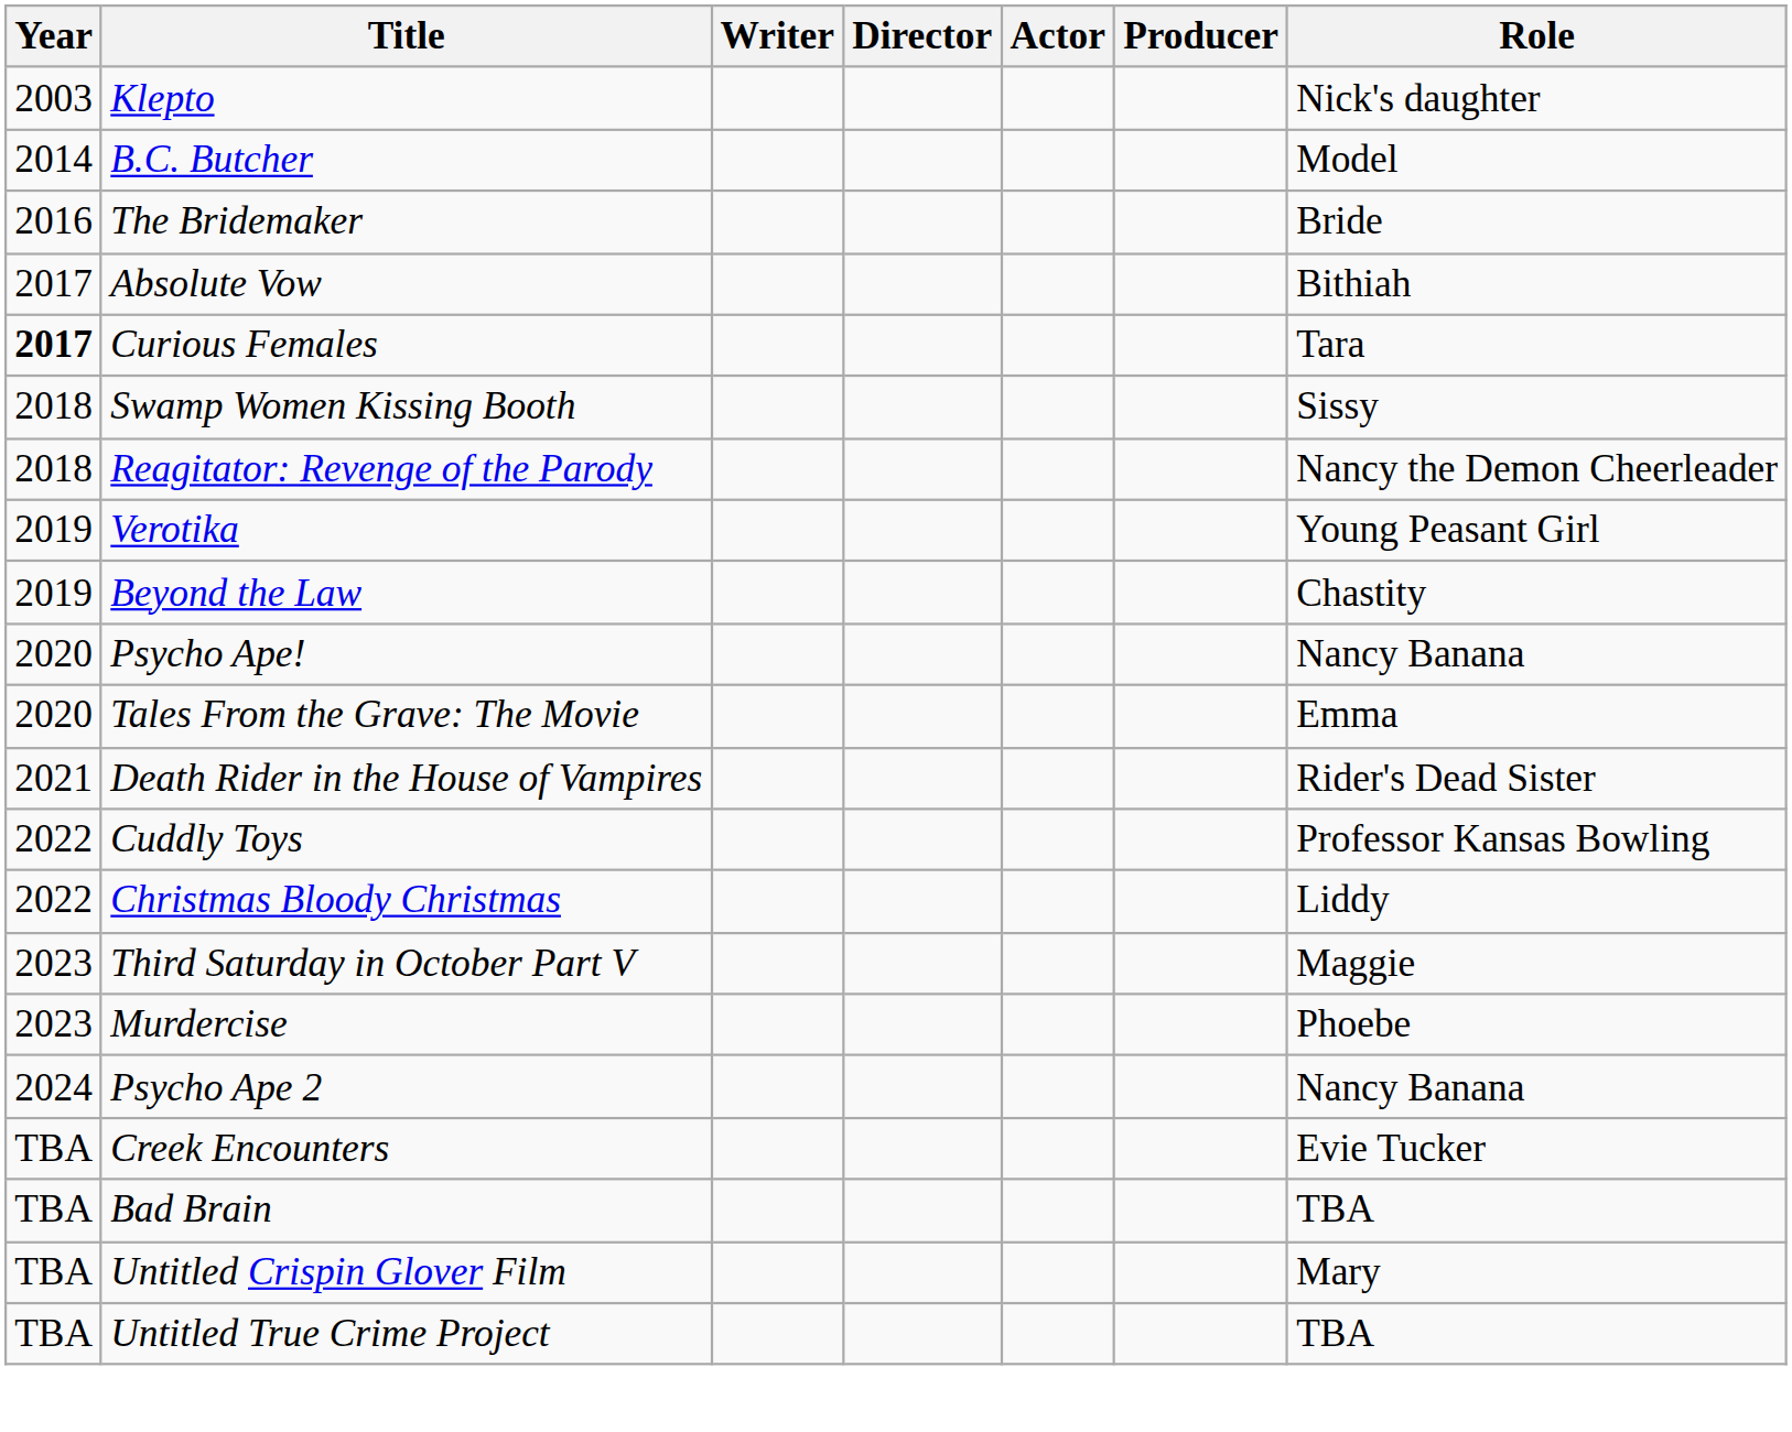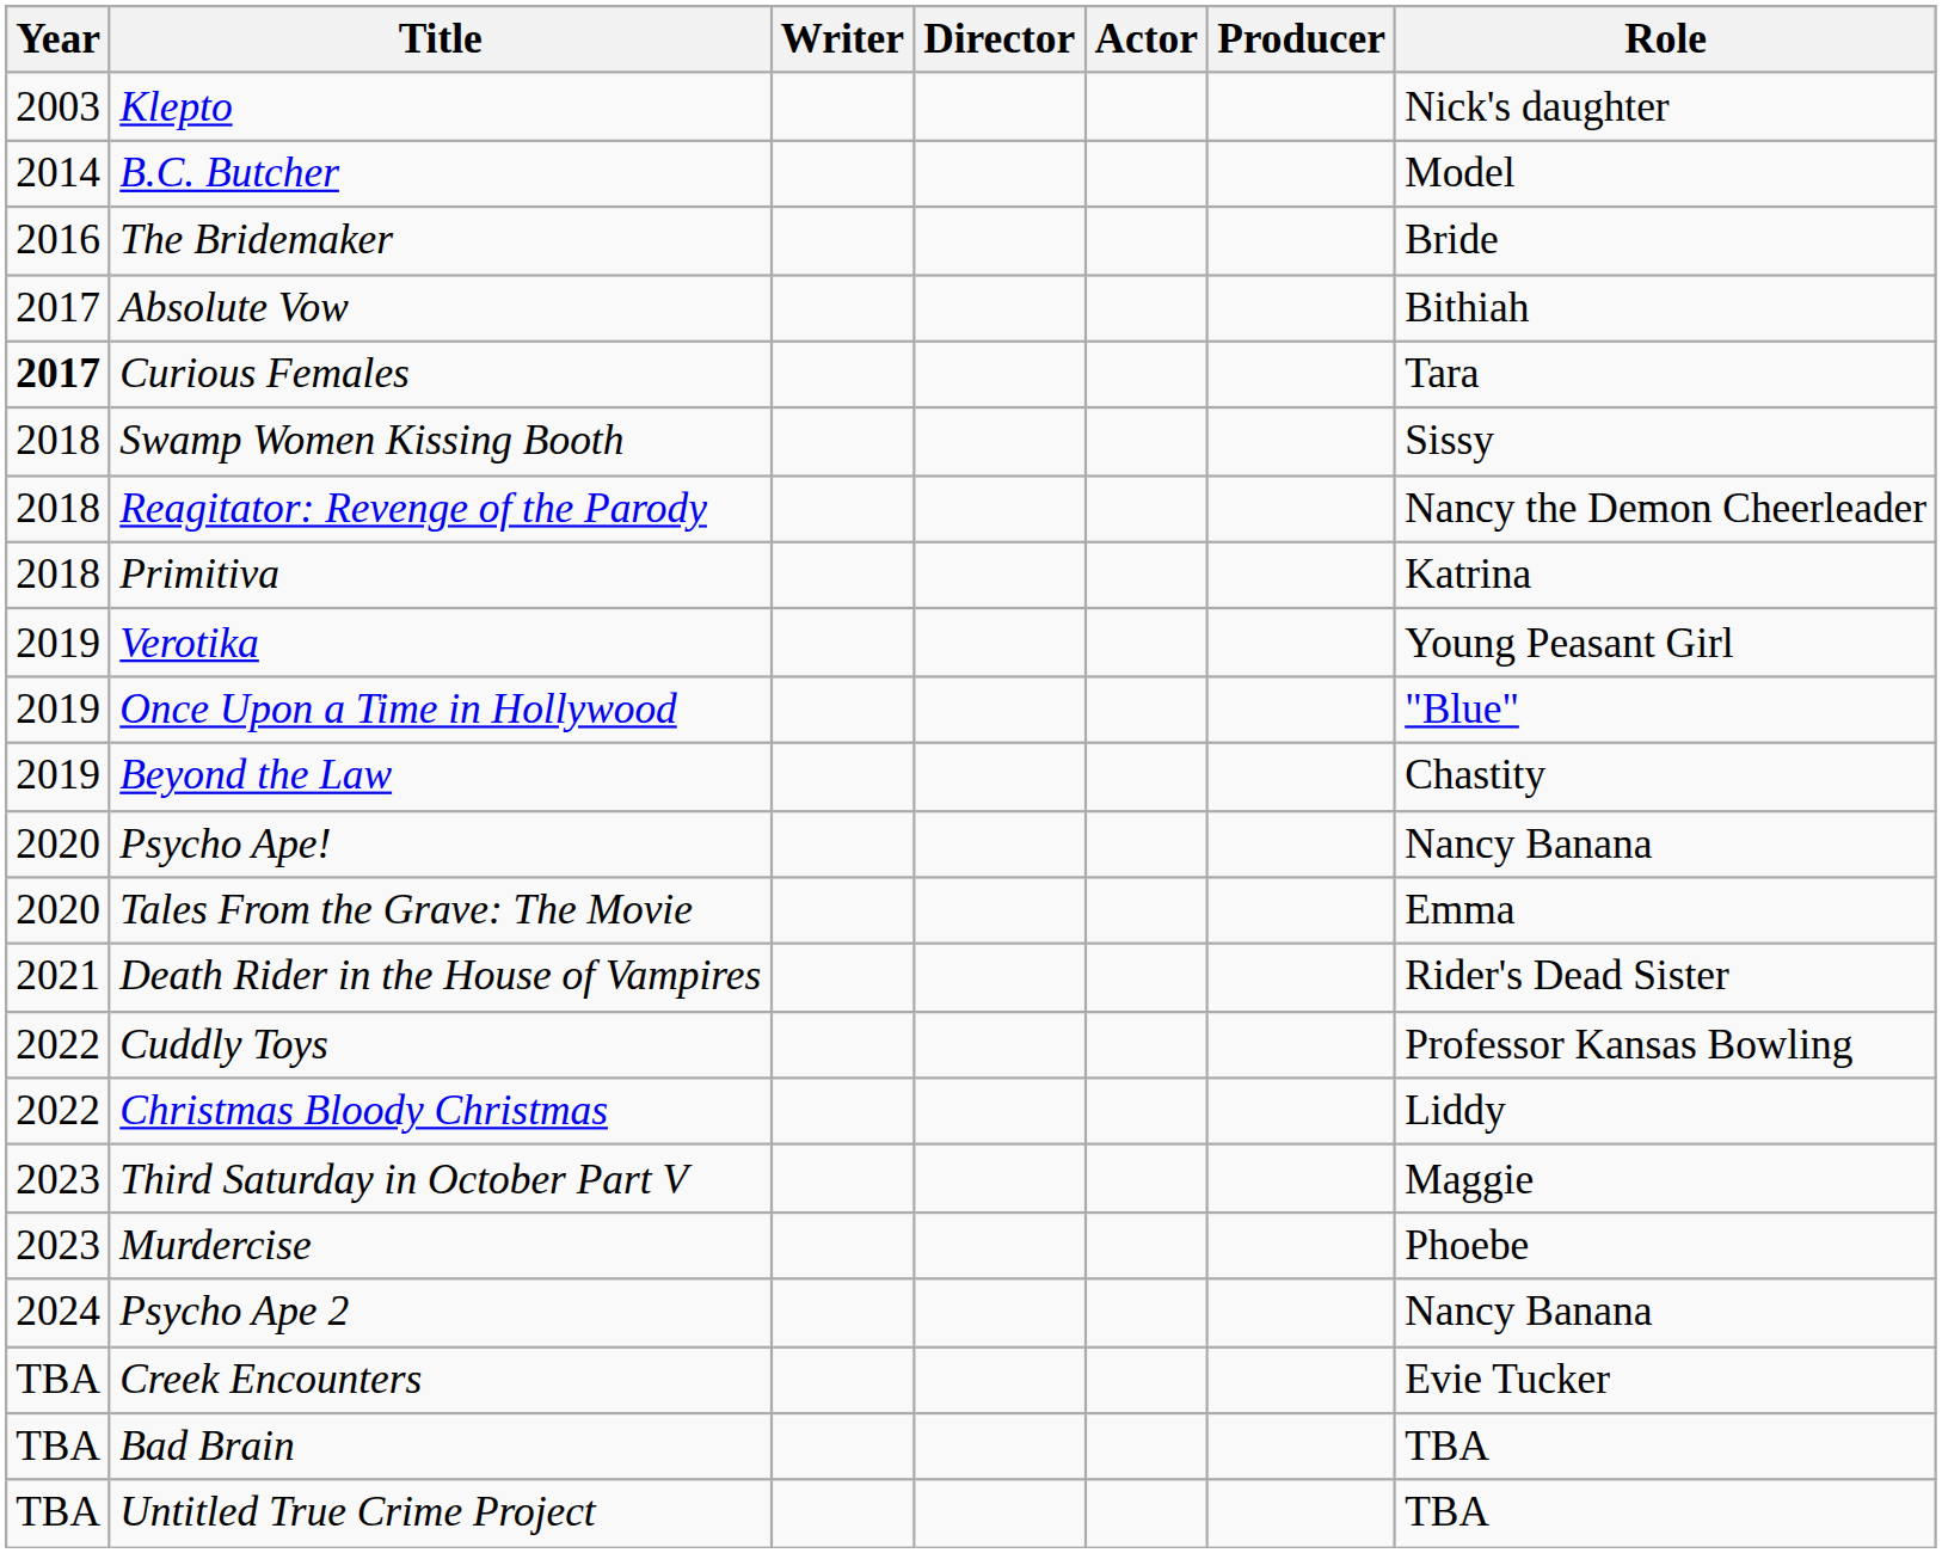+ row: 2018 | Primitiva | Katrina
+ row: 2019 | Once Upon a Time in Hollywood | "Blue"
- row: TBA | Untitled Crispin Glover Film | Mary
